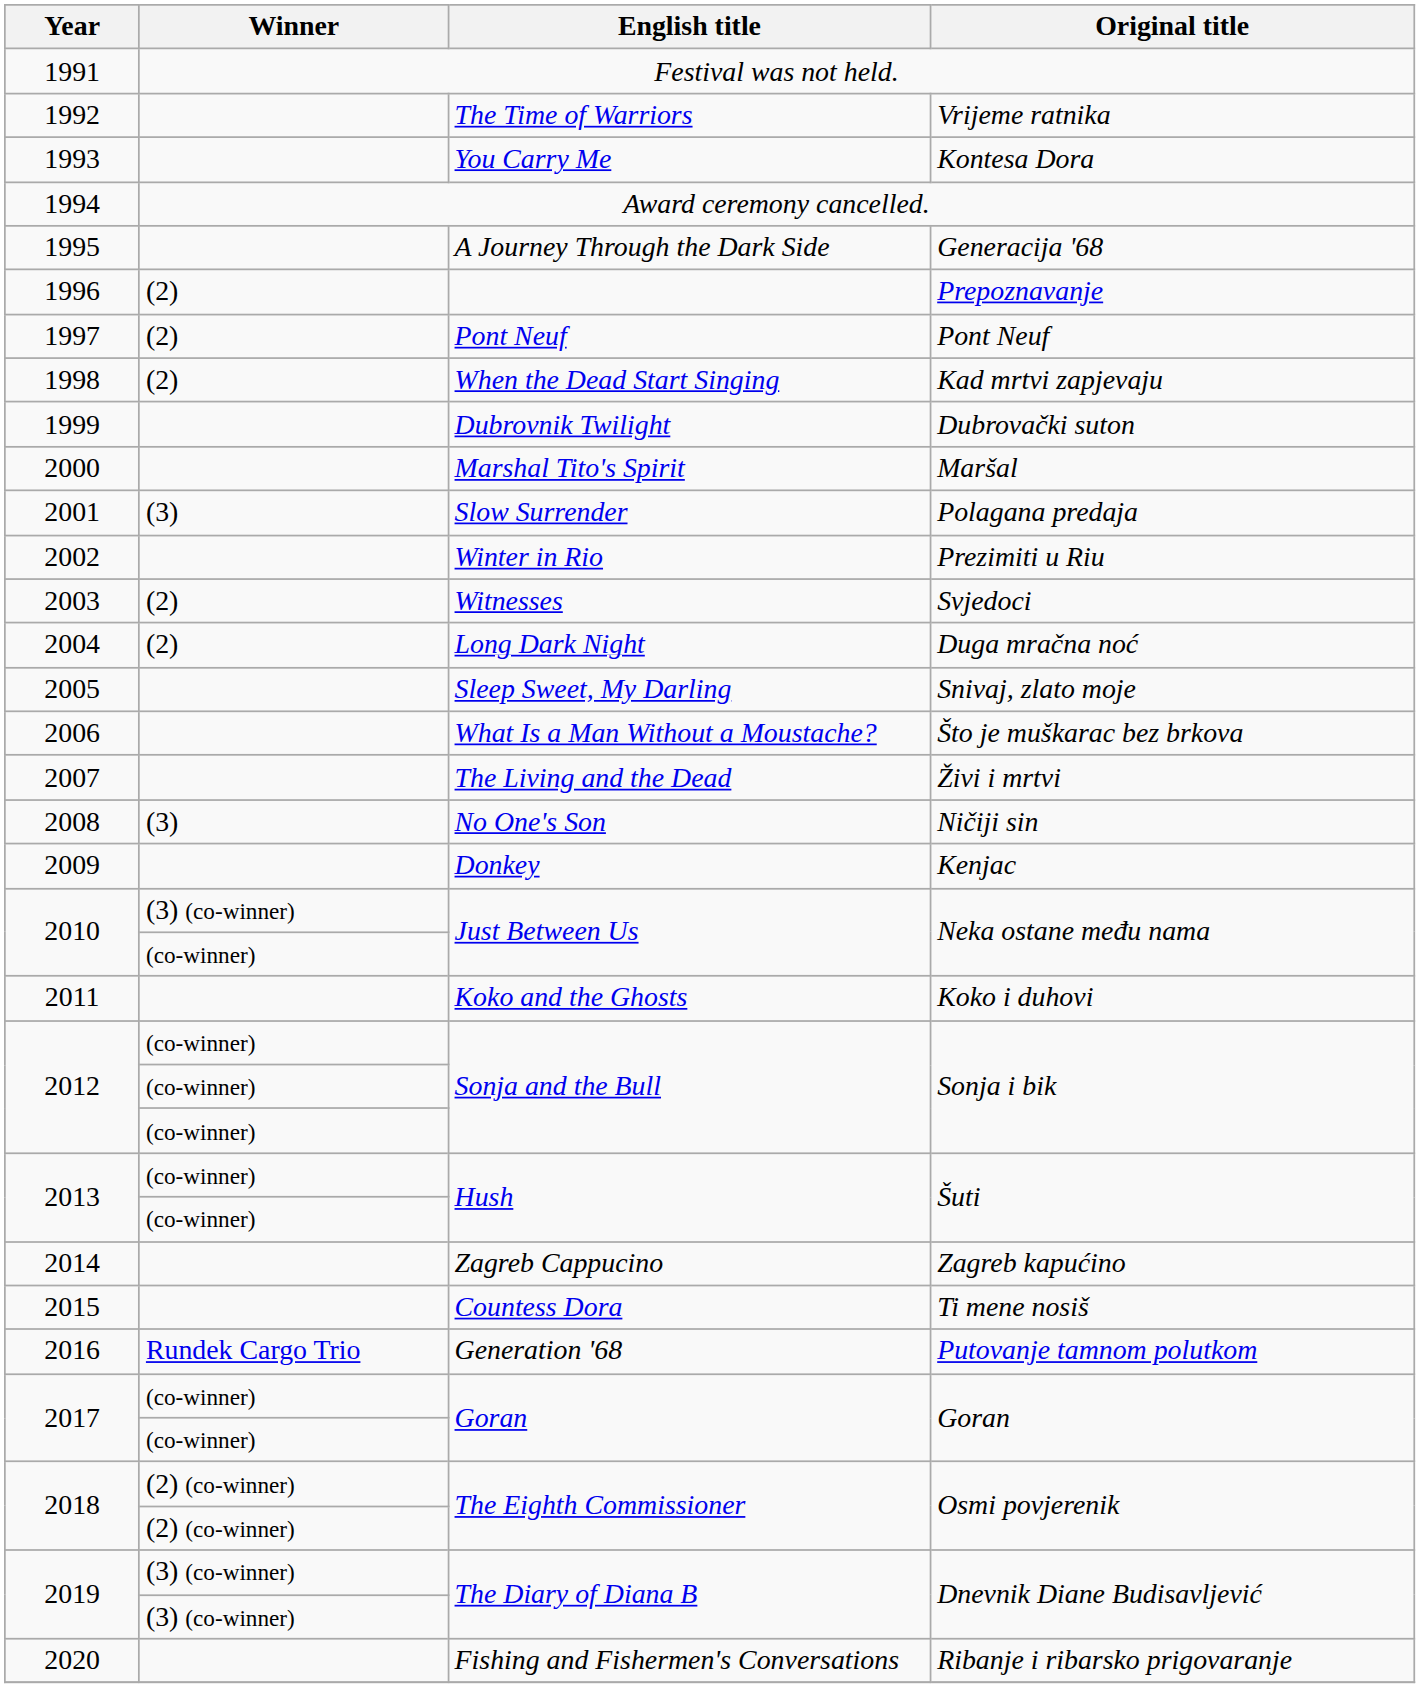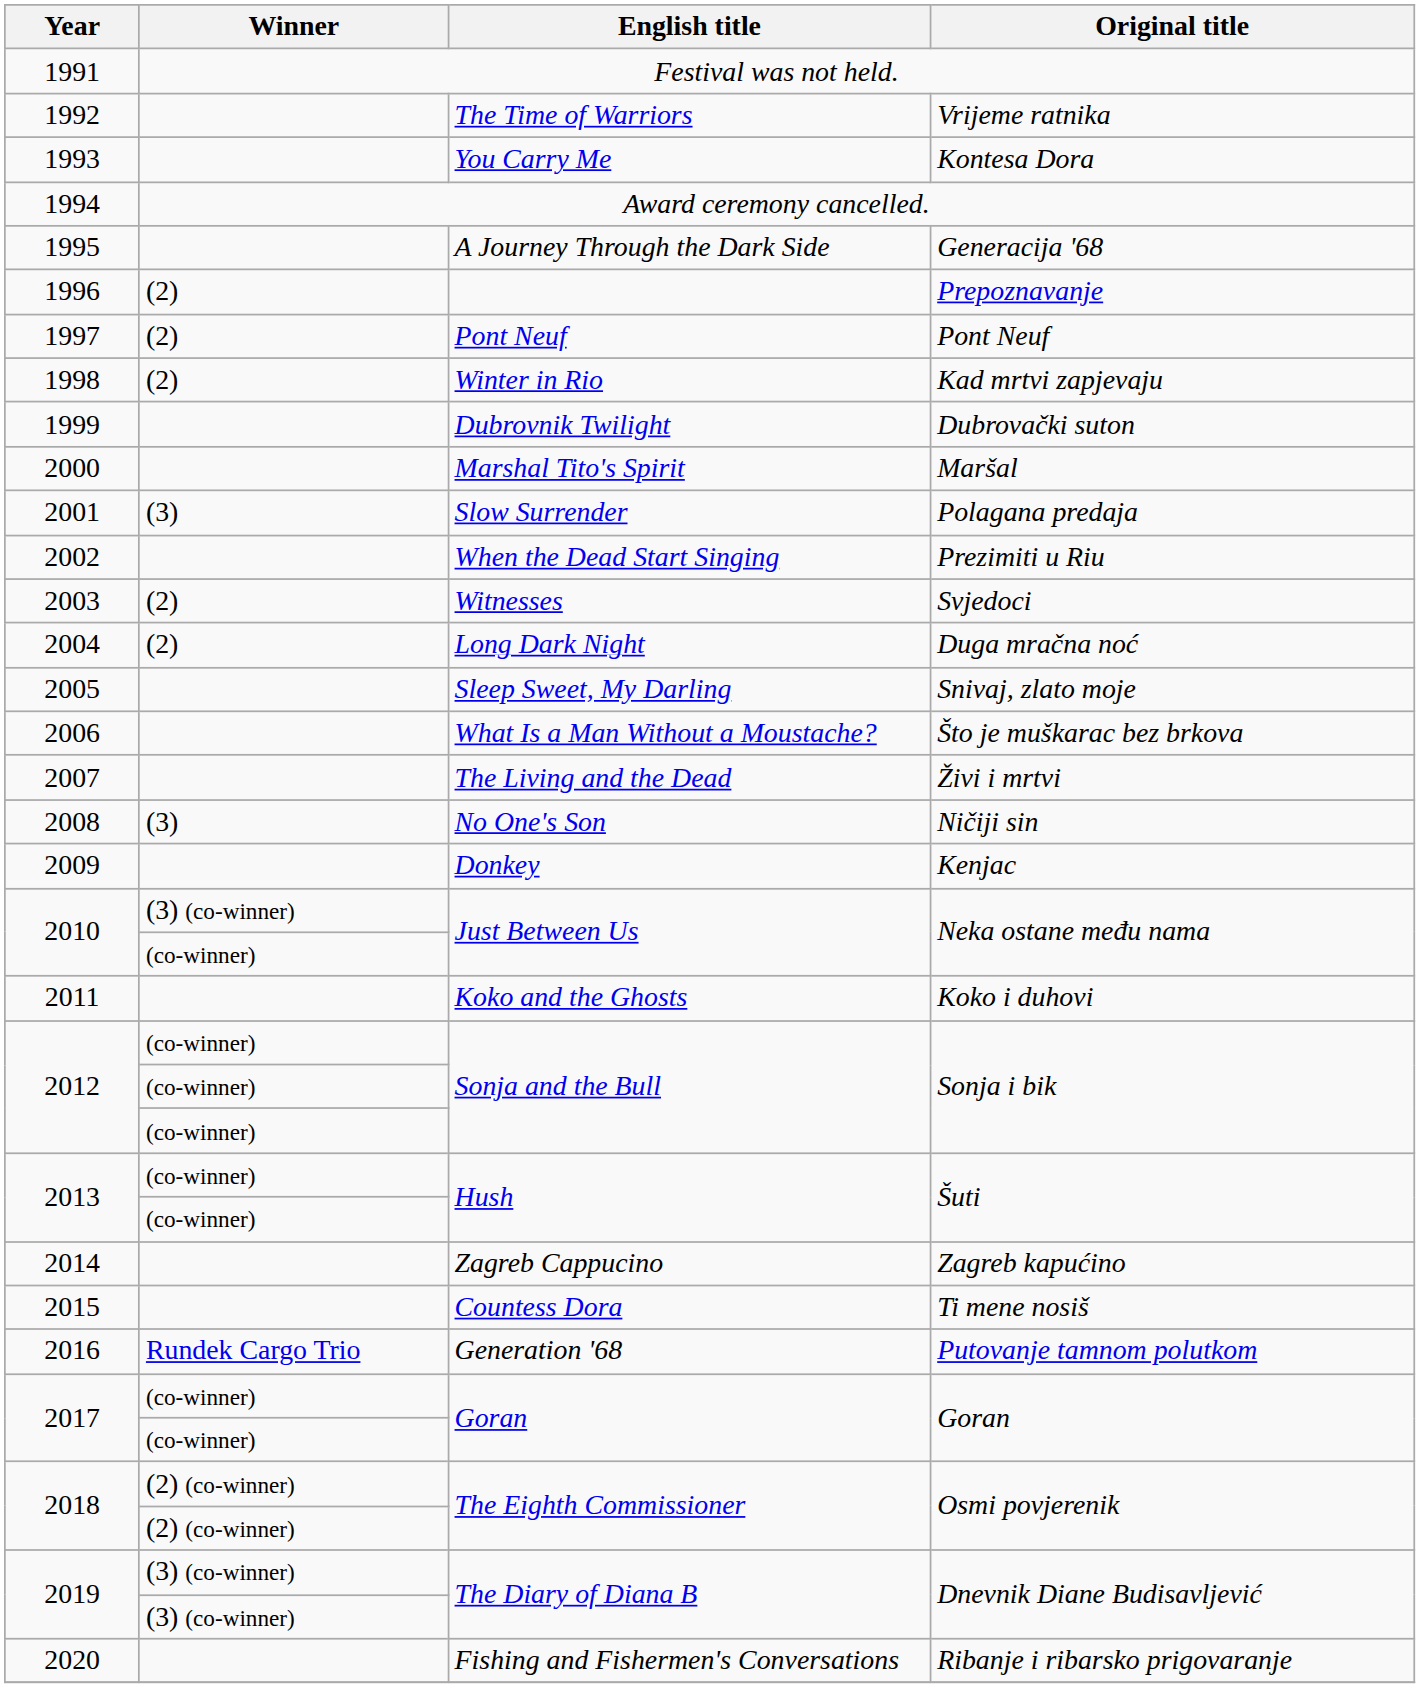1998 | English title: When the Dead Start Singing -> Winter in Rio
2002 | English title: Winter in Rio -> When the Dead Start Singing
